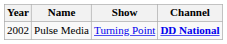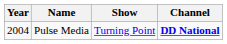Pulse Media | Year: 2002 -> 2004
